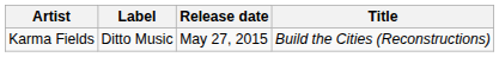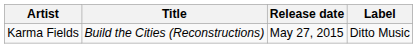columns swapped: Title <-> Label
